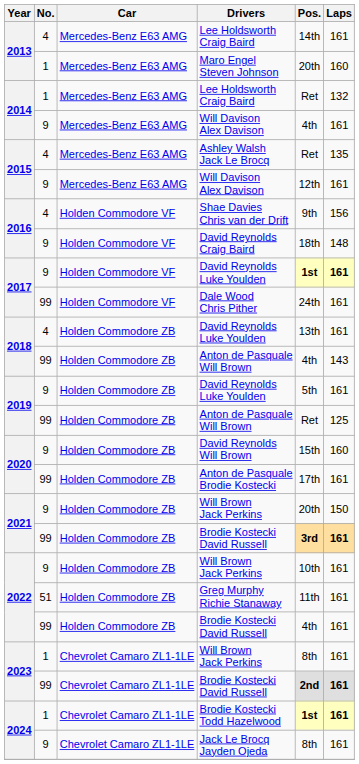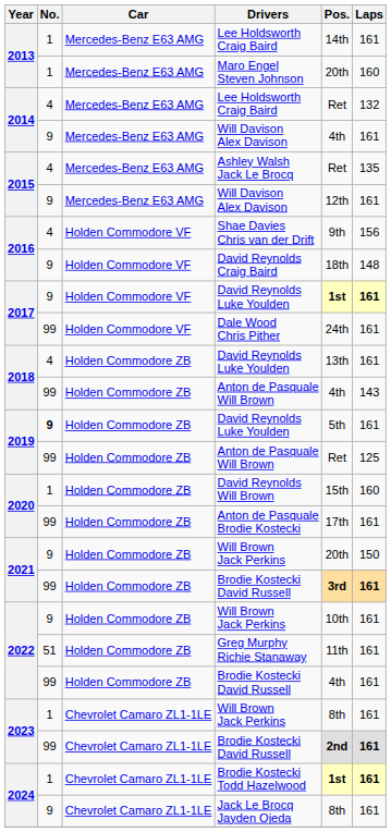2013 / Lee Holdsworth Craig Baird | No.: 4 -> 1
2014 / Lee Holdsworth Craig Baird | No.: 1 -> 4
2019 / David Reynolds Luke Youlden | No.: normal -> bold
David Reynolds Will Brown | No.: 9 -> 1
